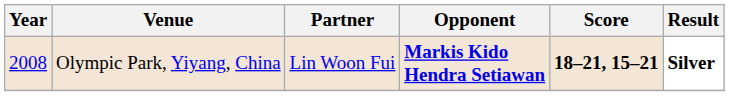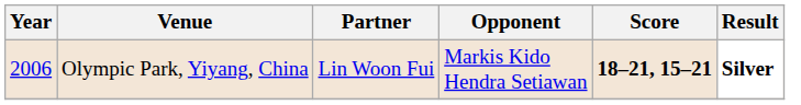Olympic Park, Yiyang, China | Year: 2008 -> 2006
Olympic Park, Yiyang, China | Opponent: bold -> normal
